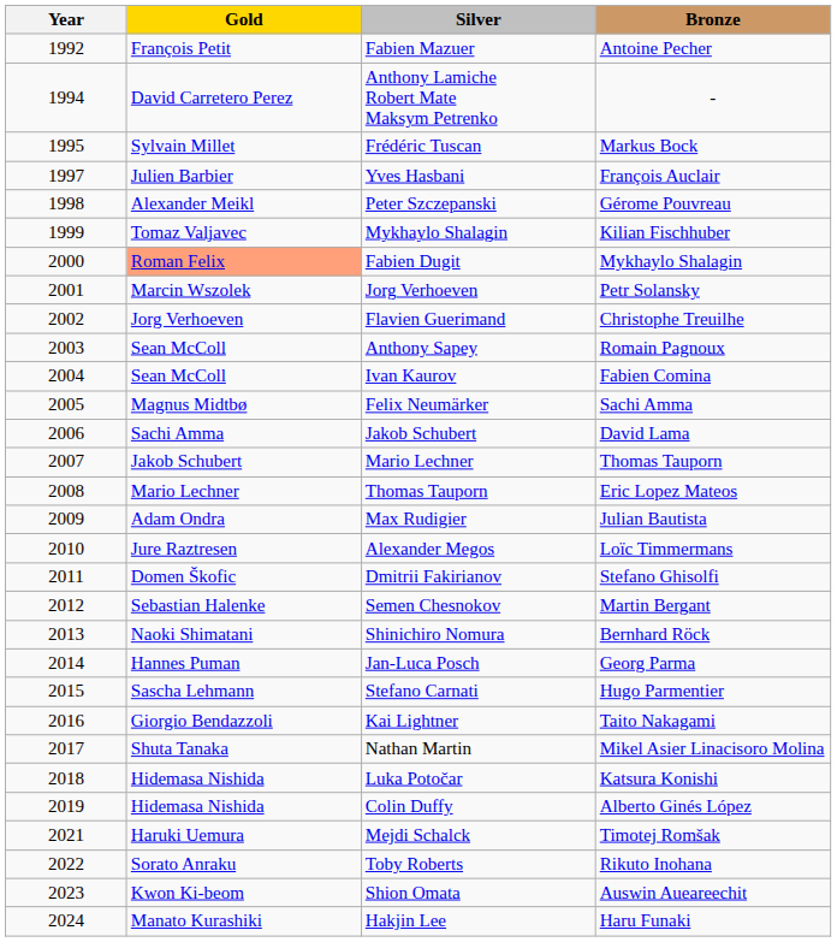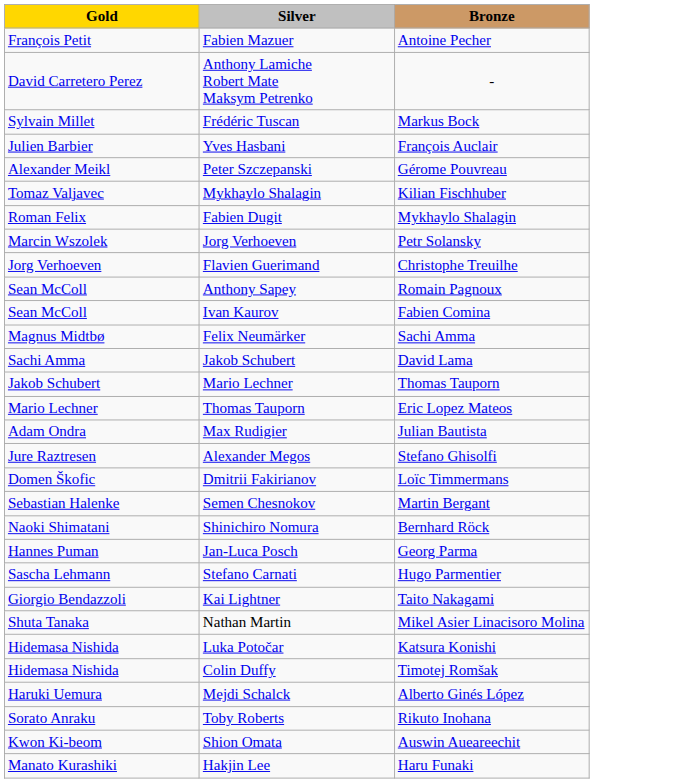- column: Year | 1992 | 1994 | 1995 | 1997 | 1998 | 1999 | 2000 | 2001 | 2002 | 2003 | 2004 | 2005 | 2006 | 2007 | 2008 | 2009 | 2010 | 2011 | 2012 | 2013 | 2014 | 2015 | 2016 | 2017 | 2018 | 2019 | 2021 | 2022 | 2023 | 2024
Fabien Dugit | Gold: lightsalmon background -> no background
Alexander Megos | Bronze: Loïc Timmermans -> Stefano Ghisolfi
Dmitrii Fakirianov | Bronze: Stefano Ghisolfi -> Loïc Timmermans
Colin Duffy | Bronze: Alberto Ginés López -> Timotej Romšak
Mejdi Schalck | Bronze: Timotej Romšak -> Alberto Ginés López
